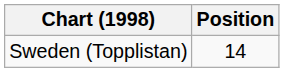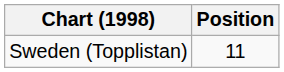Sweden (Topplistan) | Position: 14 -> 11
